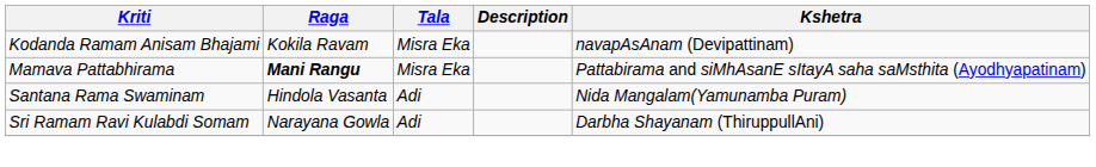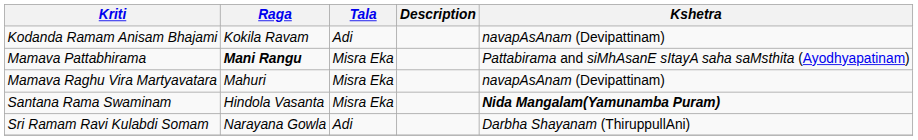Kodanda Ramam Anisam Bhajami | Tala: Misra Eka -> Adi
+ row: Mamava Raghu Vira Martyavatara | Mahuri | Misra Eka | navapAsAnam (Devipattinam)
Santana Rama Swaminam | Tala: Adi -> Misra Eka
Santana Rama Swaminam | Kshetra: normal -> bold
